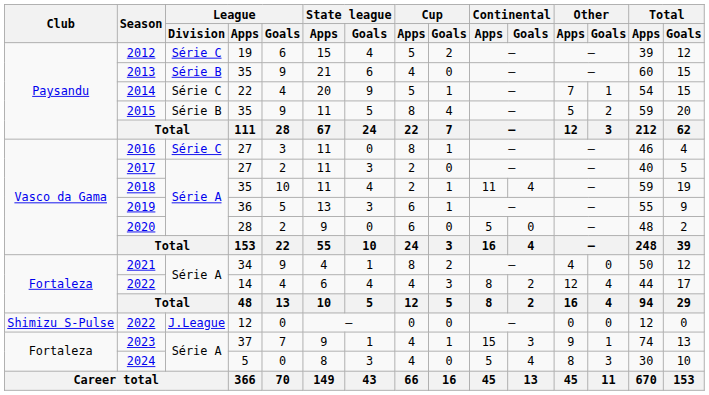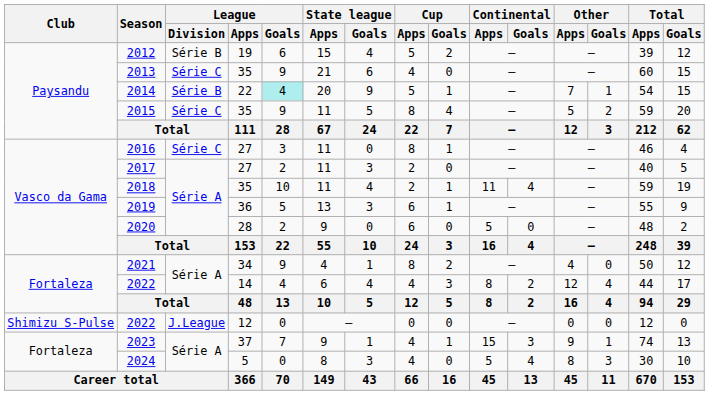2012 | League / Division: Série C -> Série B
2013 | League / Division: Série B -> Série C
2014 | League / Division: Série C -> Série B
2014 | League / Goals: no background -> paleturquoise background
2015 | League / Division: Série B -> Série C
